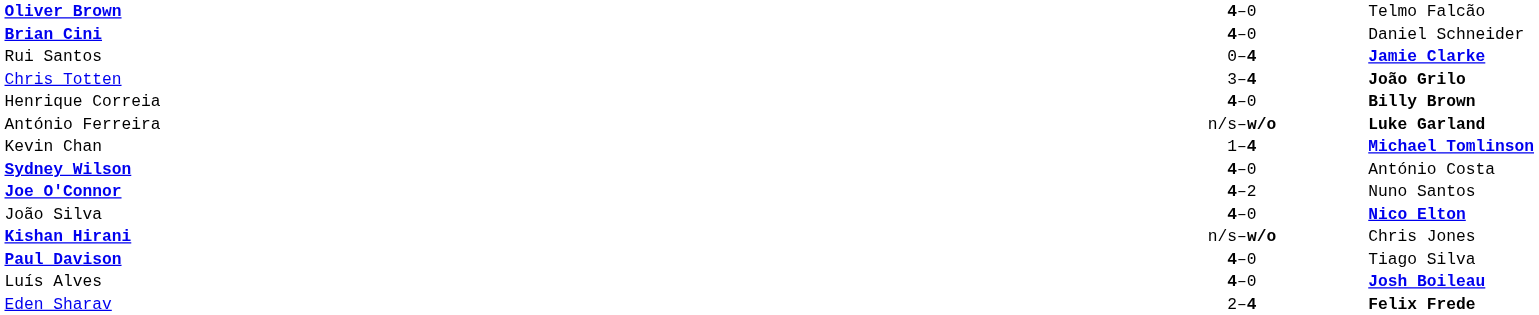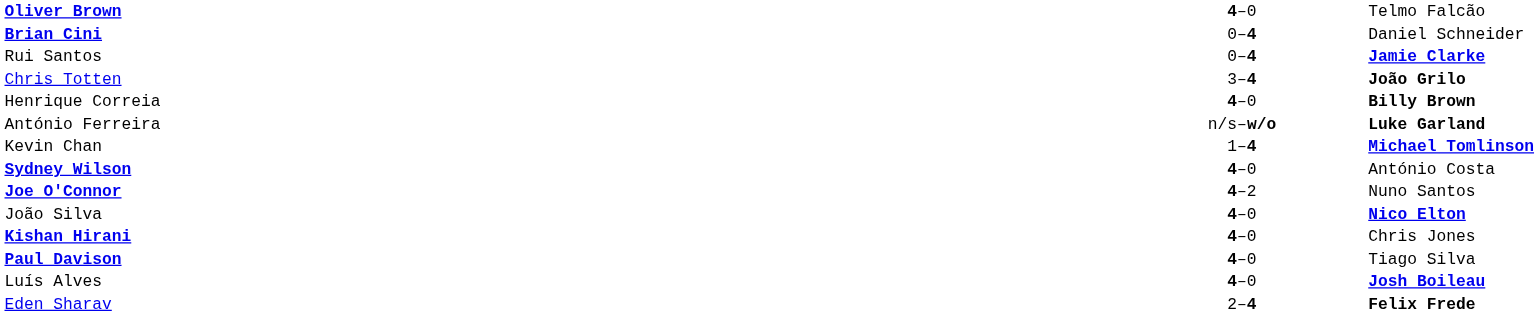Brian Cini | column 2: 4–0 -> 0–4
Kishan Hirani | column 2: n/s–w/o -> 4–0
